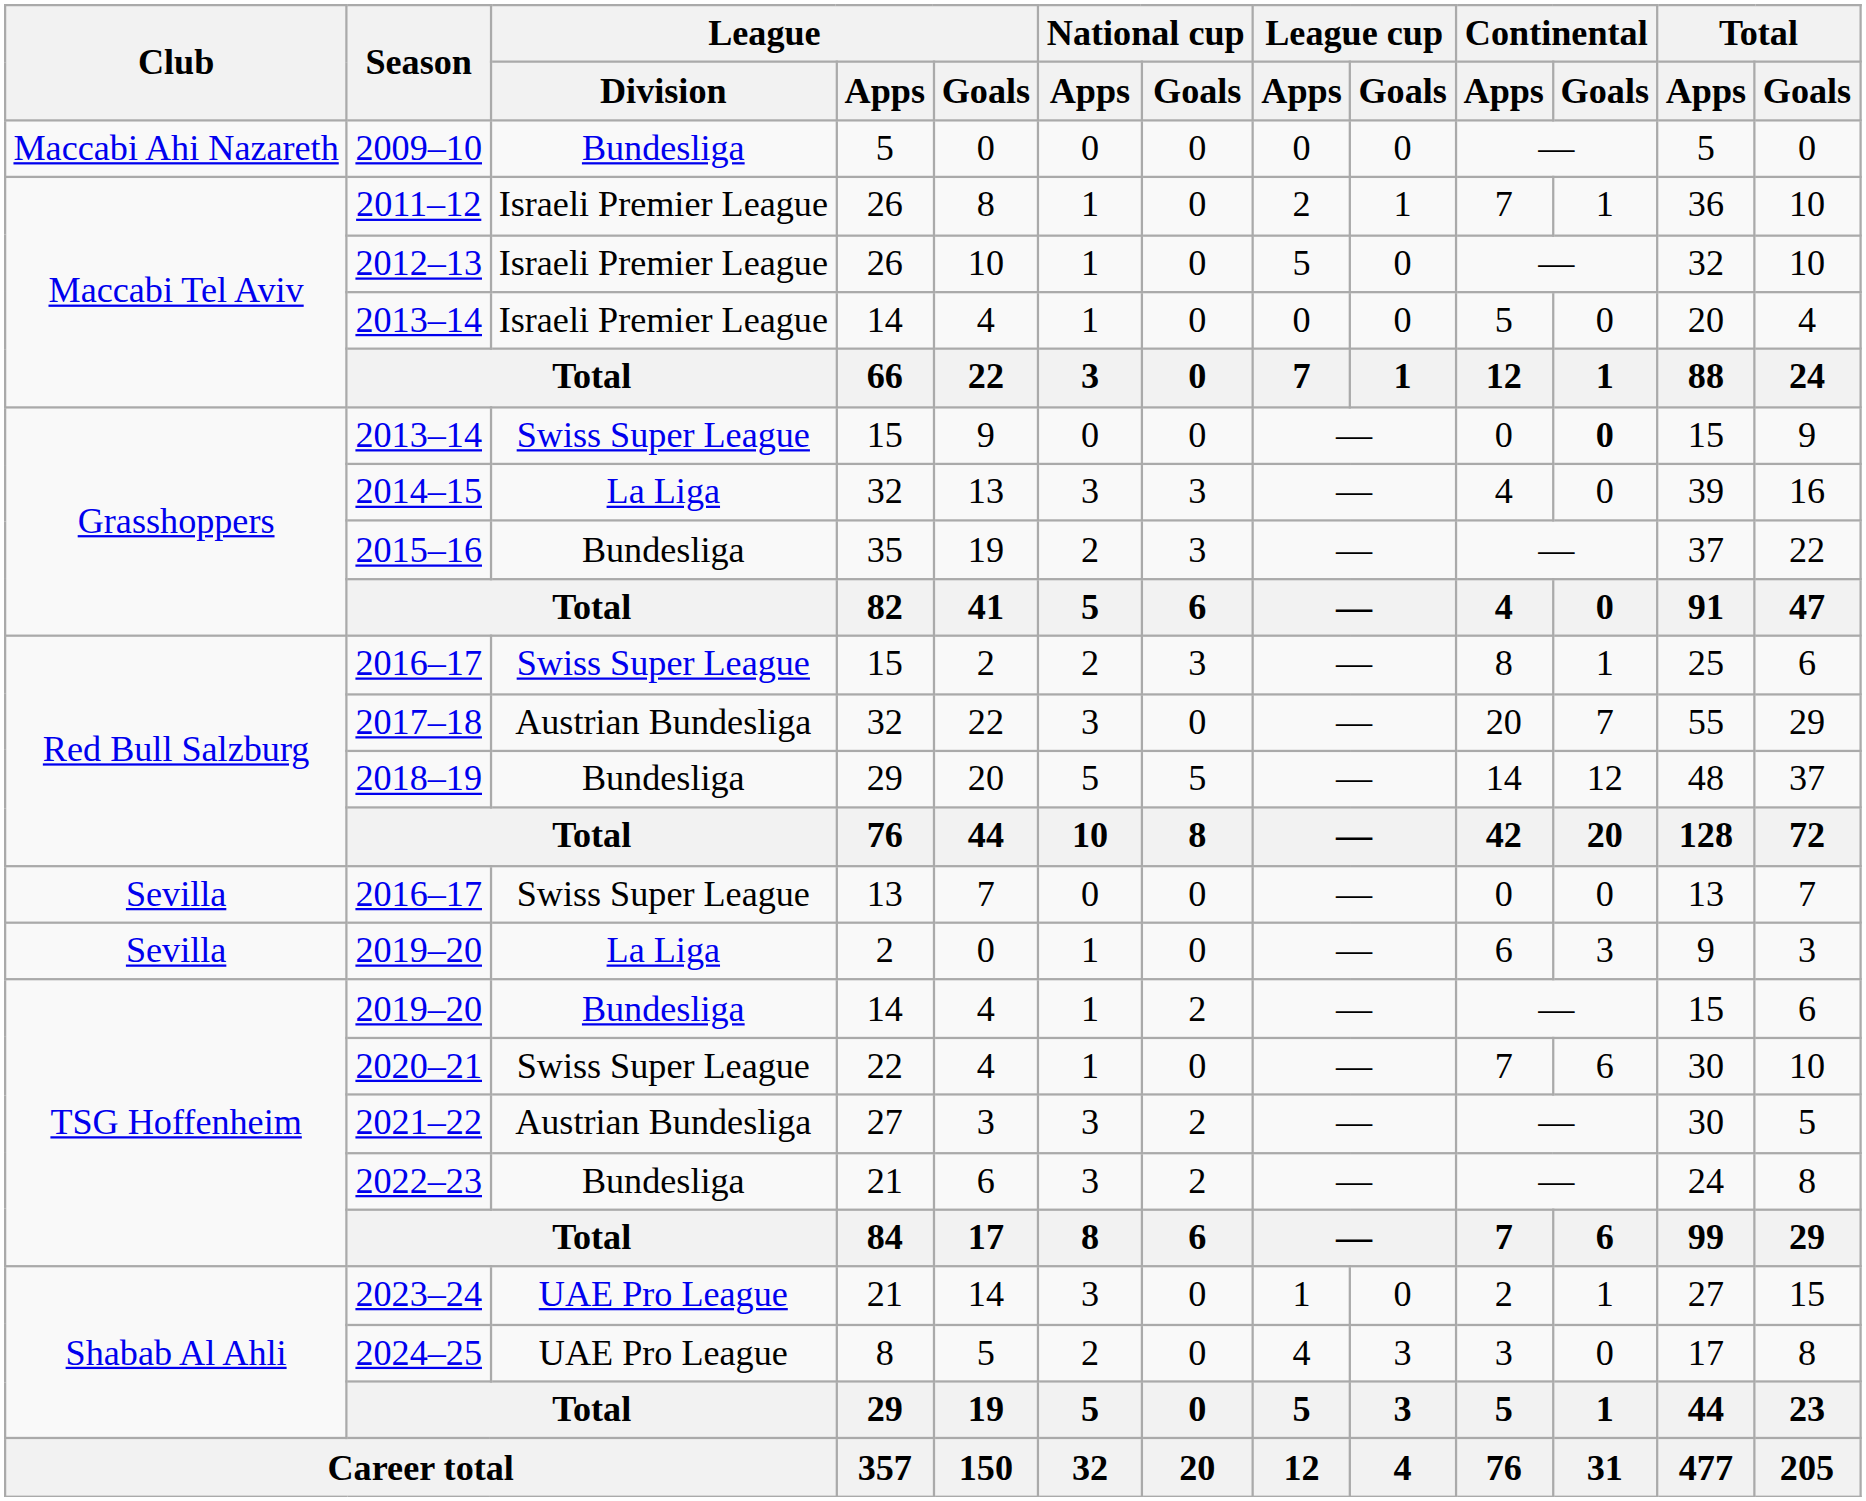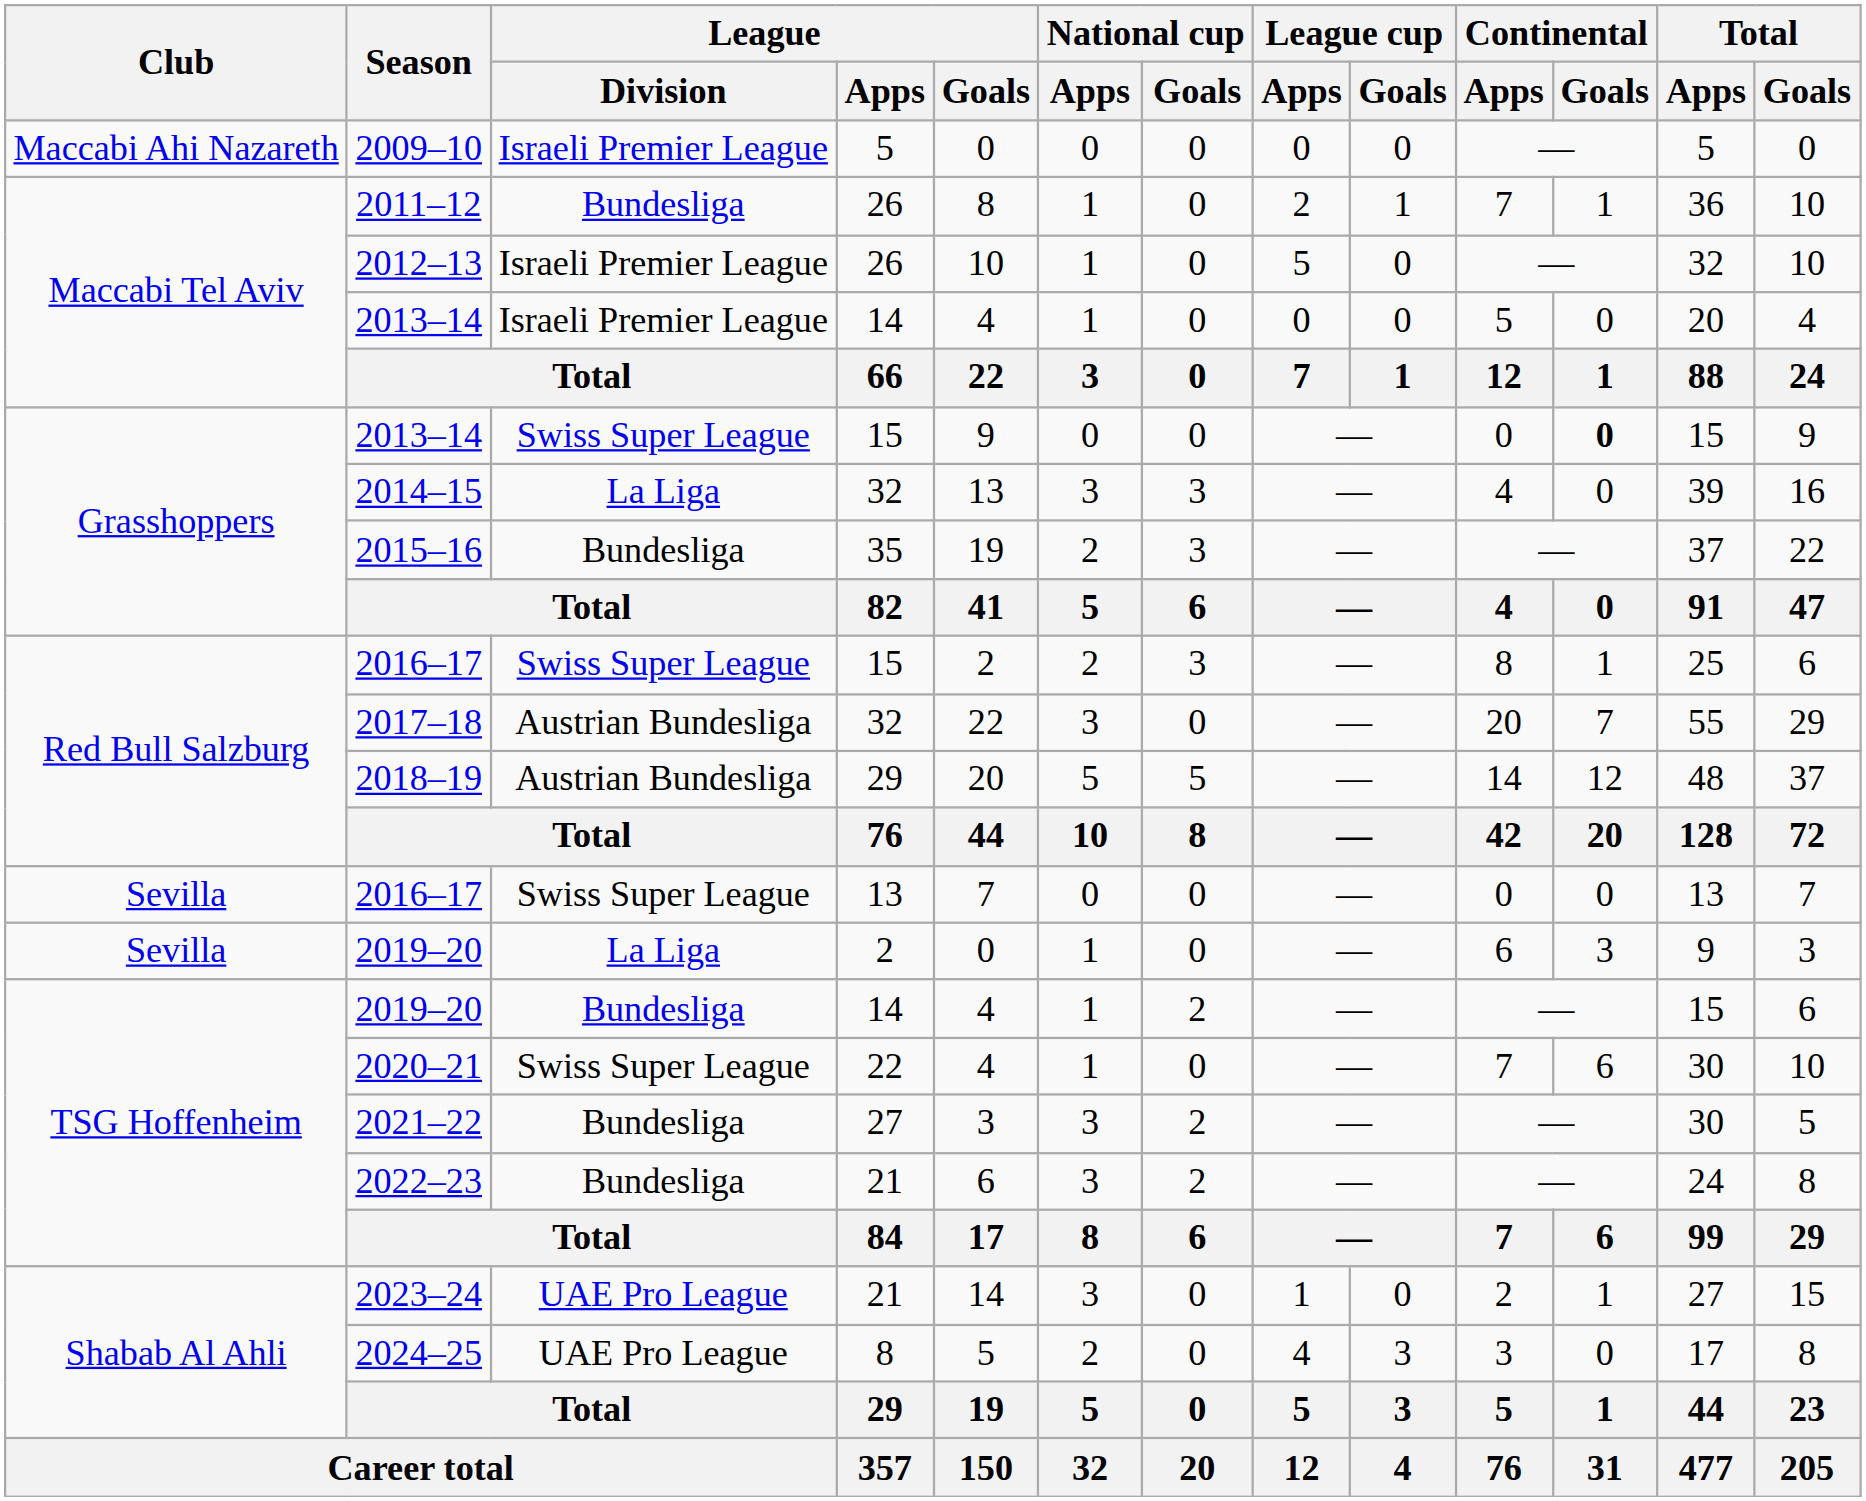2009–10 | League / Division: Bundesliga -> Israeli Premier League
2011–12 | League / Division: Israeli Premier League -> Bundesliga
2018–19 | League / Division: Bundesliga -> Austrian Bundesliga
2021–22 | League / Division: Austrian Bundesliga -> Bundesliga
